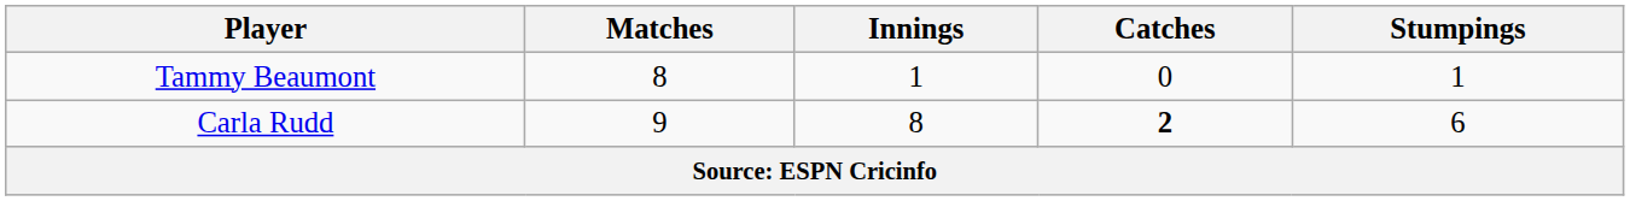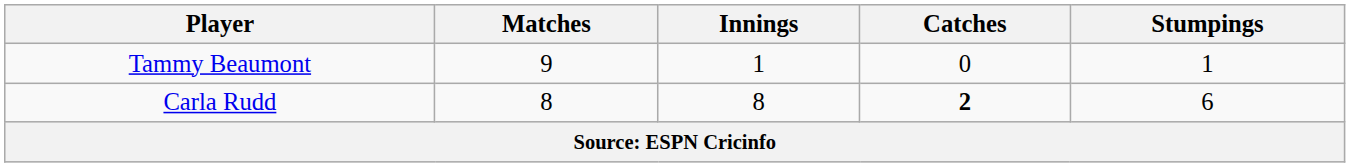Tammy Beaumont | Matches: 8 -> 9
Carla Rudd | Matches: 9 -> 8
